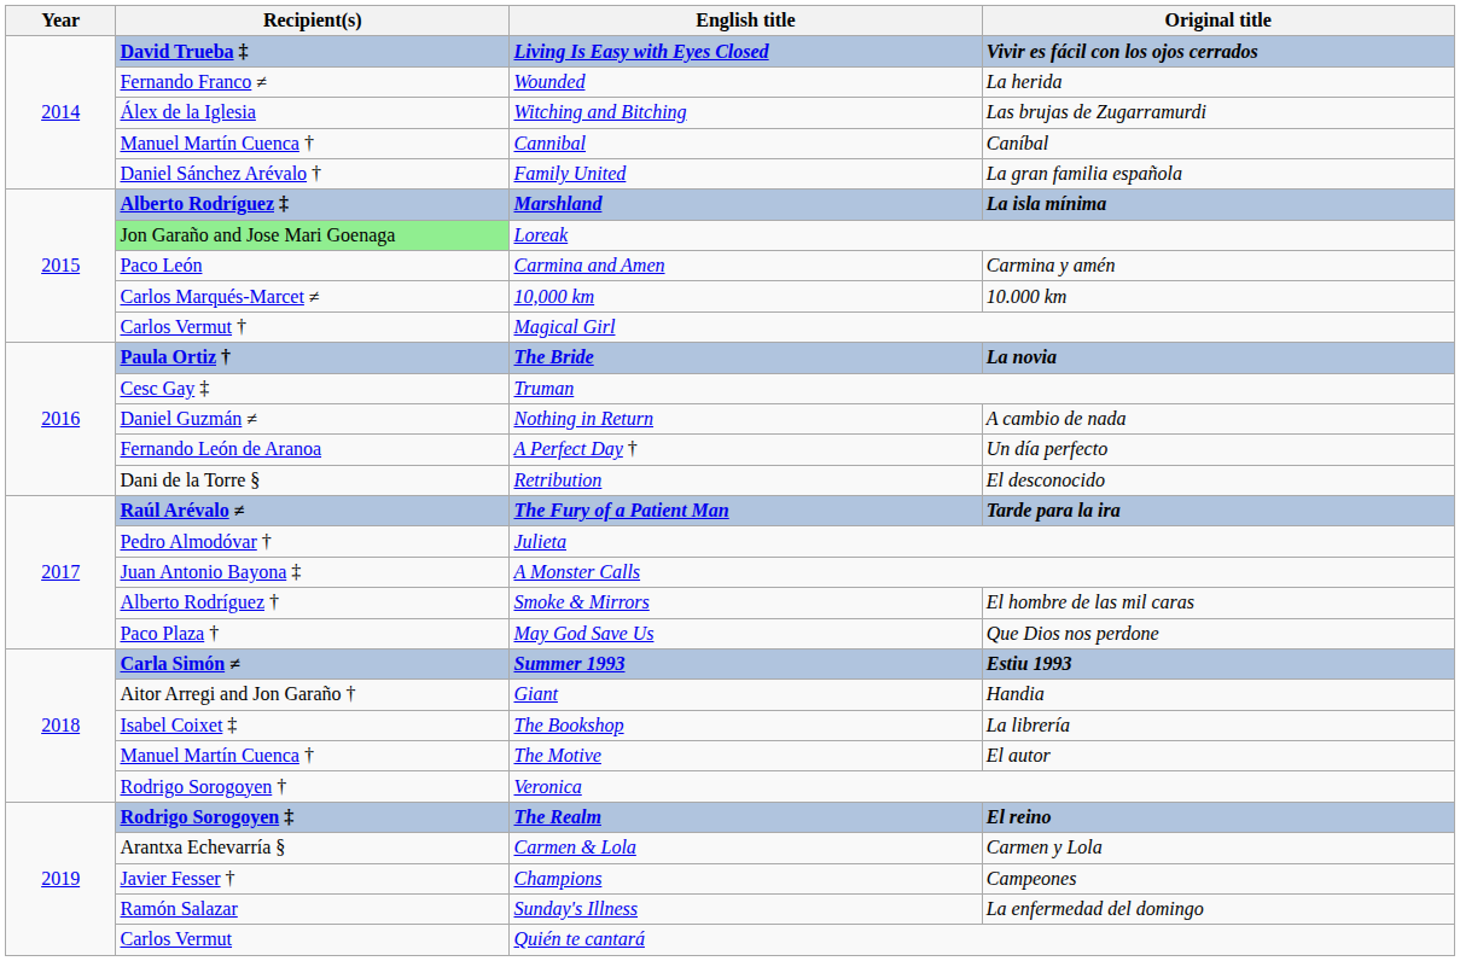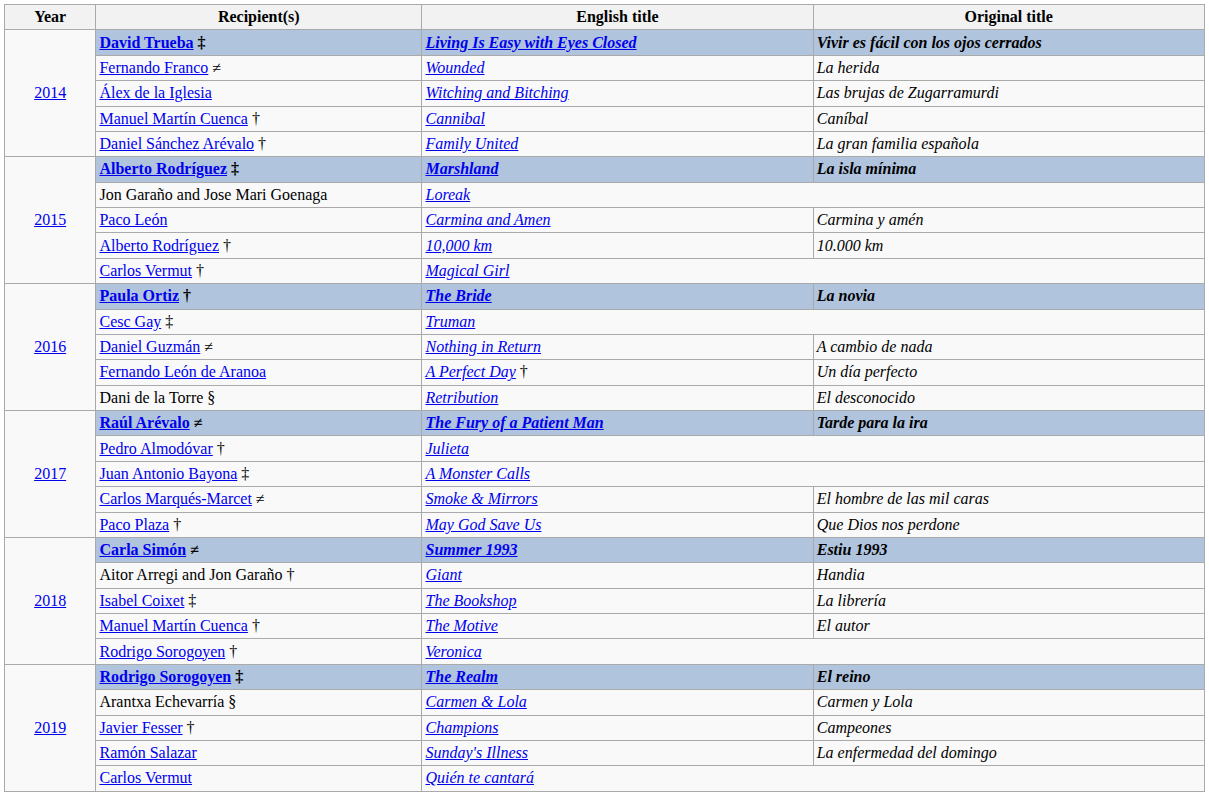Loreak | Recipient(s): lightgreen background -> no background
10,000 km | Recipient(s): Carlos Marqués-Marcet ≠ -> Alberto Rodríguez †
Smoke & Mirrors | Recipient(s): Alberto Rodríguez † -> Carlos Marqués-Marcet ≠
